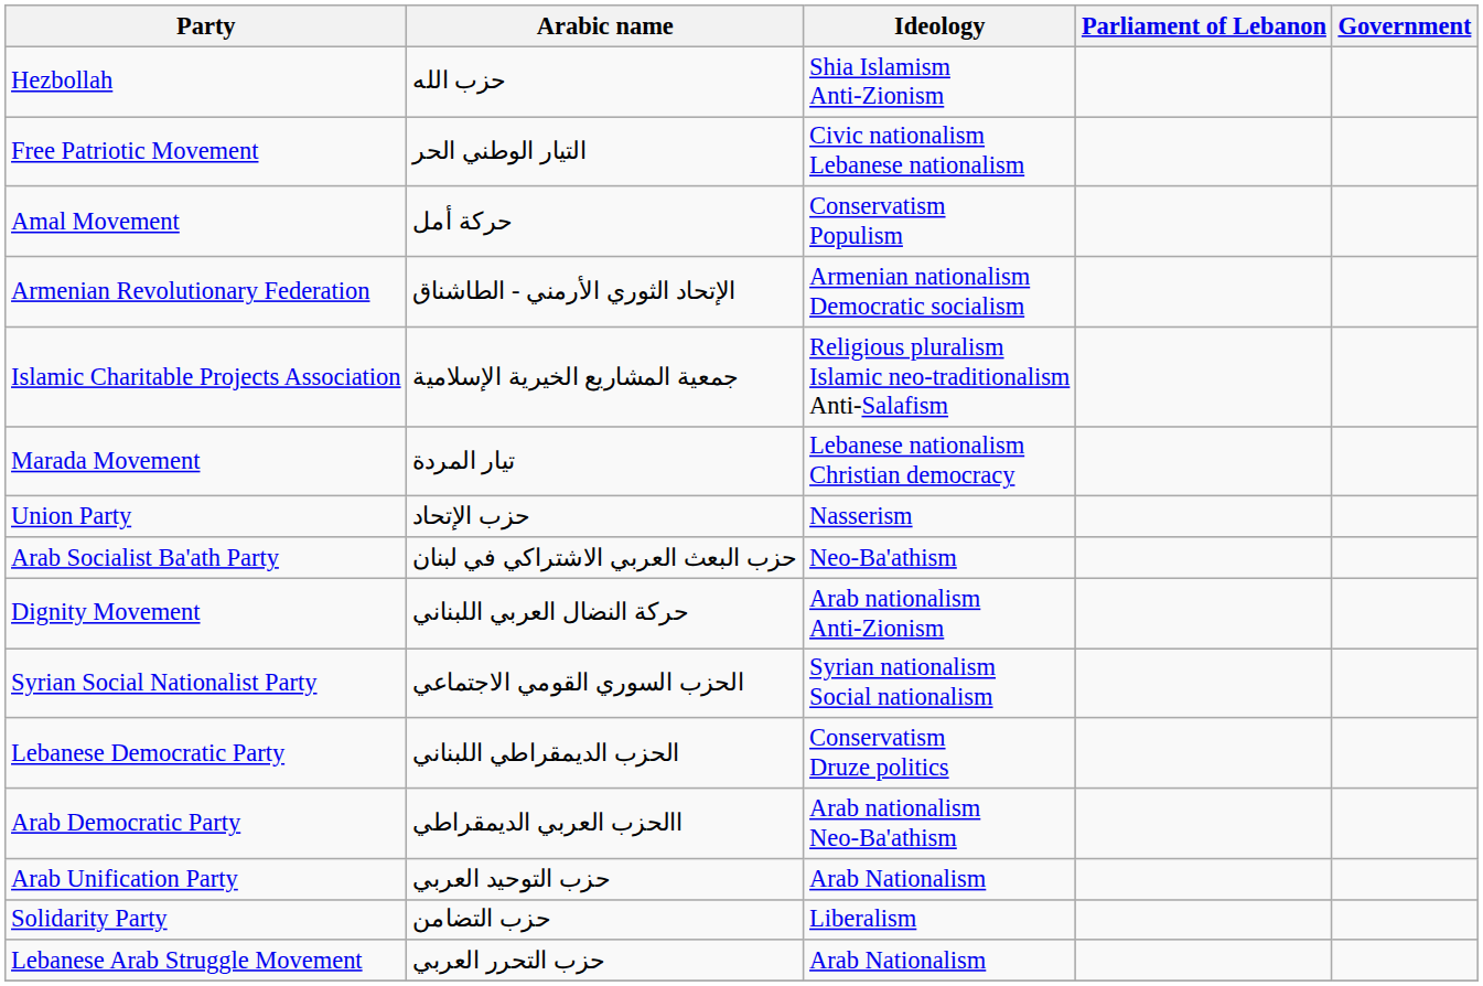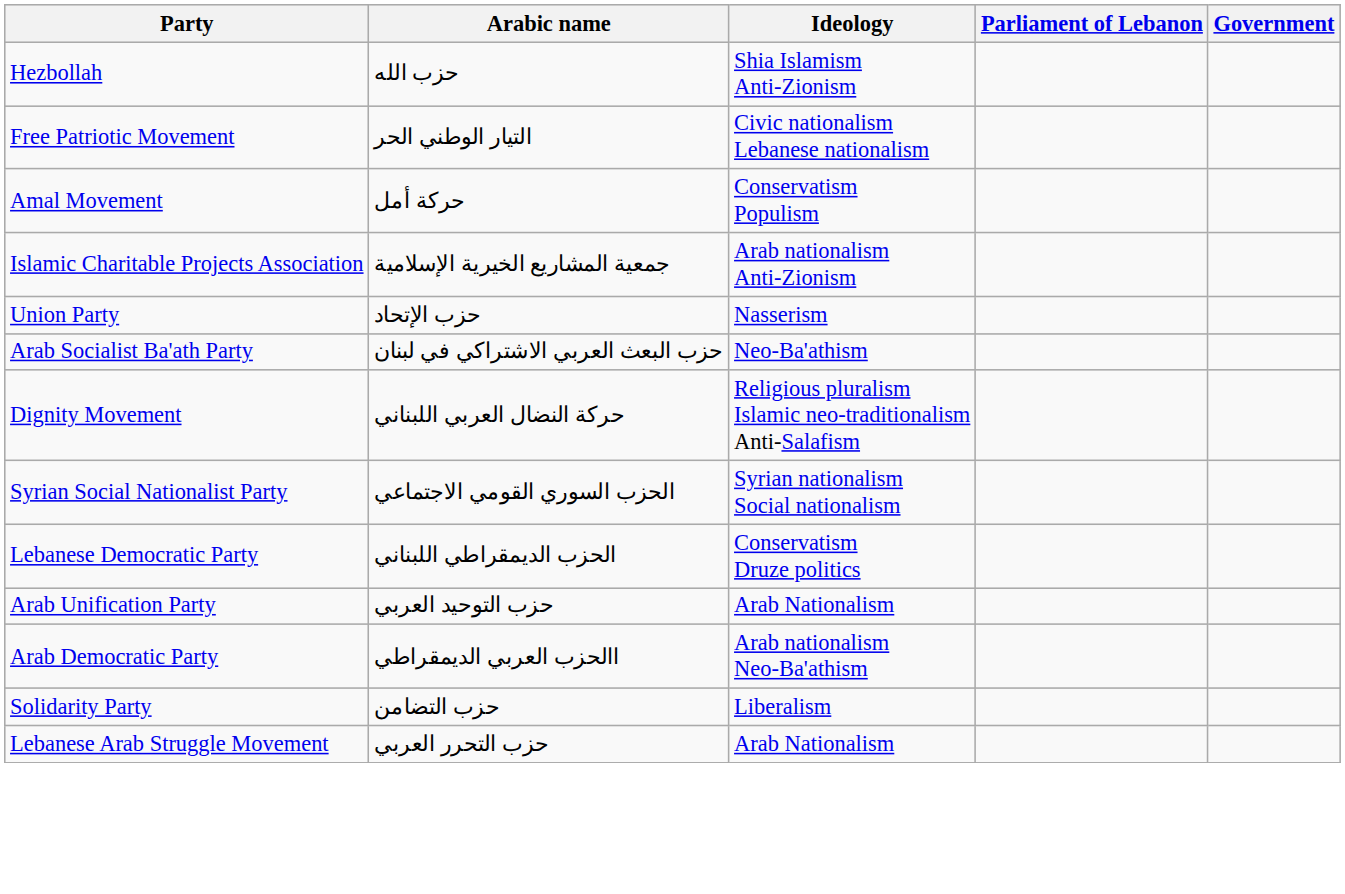- row: Armenian Revolutionary Federation | الإتحاد الثوري الأرمني - الطاشناق | Armenian nationalism Democratic socialism
Islamic Charitable Projects Association | Ideology: Religious pluralism Islamic neo-traditionalism Anti-Salafism -> Arab nationalism Anti-Zionism
- row: Marada Movement | تيار المردة | Lebanese nationalism Christian democracy
Dignity Movement | Ideology: Arab nationalism Anti-Zionism -> Religious pluralism Islamic neo-traditionalism Anti-Salafism
rows swapped: Arab Democratic Party <-> Arab Unification Party
